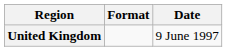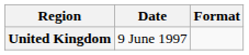columns swapped: Date <-> Format
